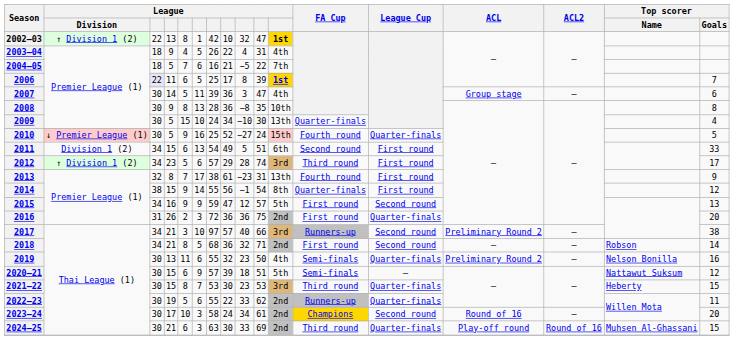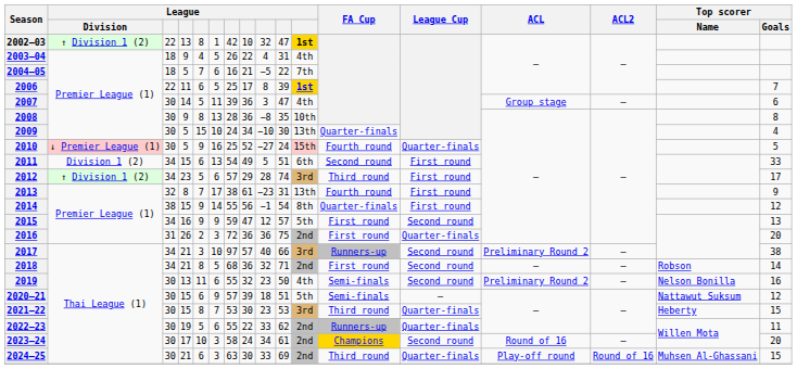2006 | column 3: lavender background -> no background
2019 | League Cup: Quarter-finals -> Second round
